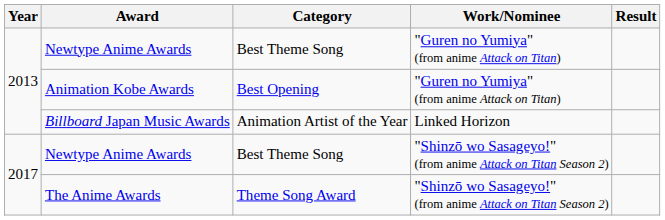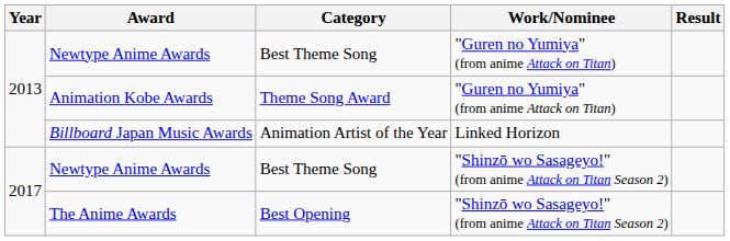Animation Kobe Awards | Category: Best Opening -> Theme Song Award
The Anime Awards | Category: Theme Song Award -> Best Opening
